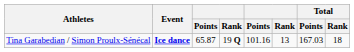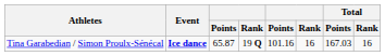Tina Garabedian / Simon Proulx-Sénécal | column 6: 13 -> 16
Tina Garabedian / Simon Proulx-Sénécal | Total / Rank: 18 -> 16
